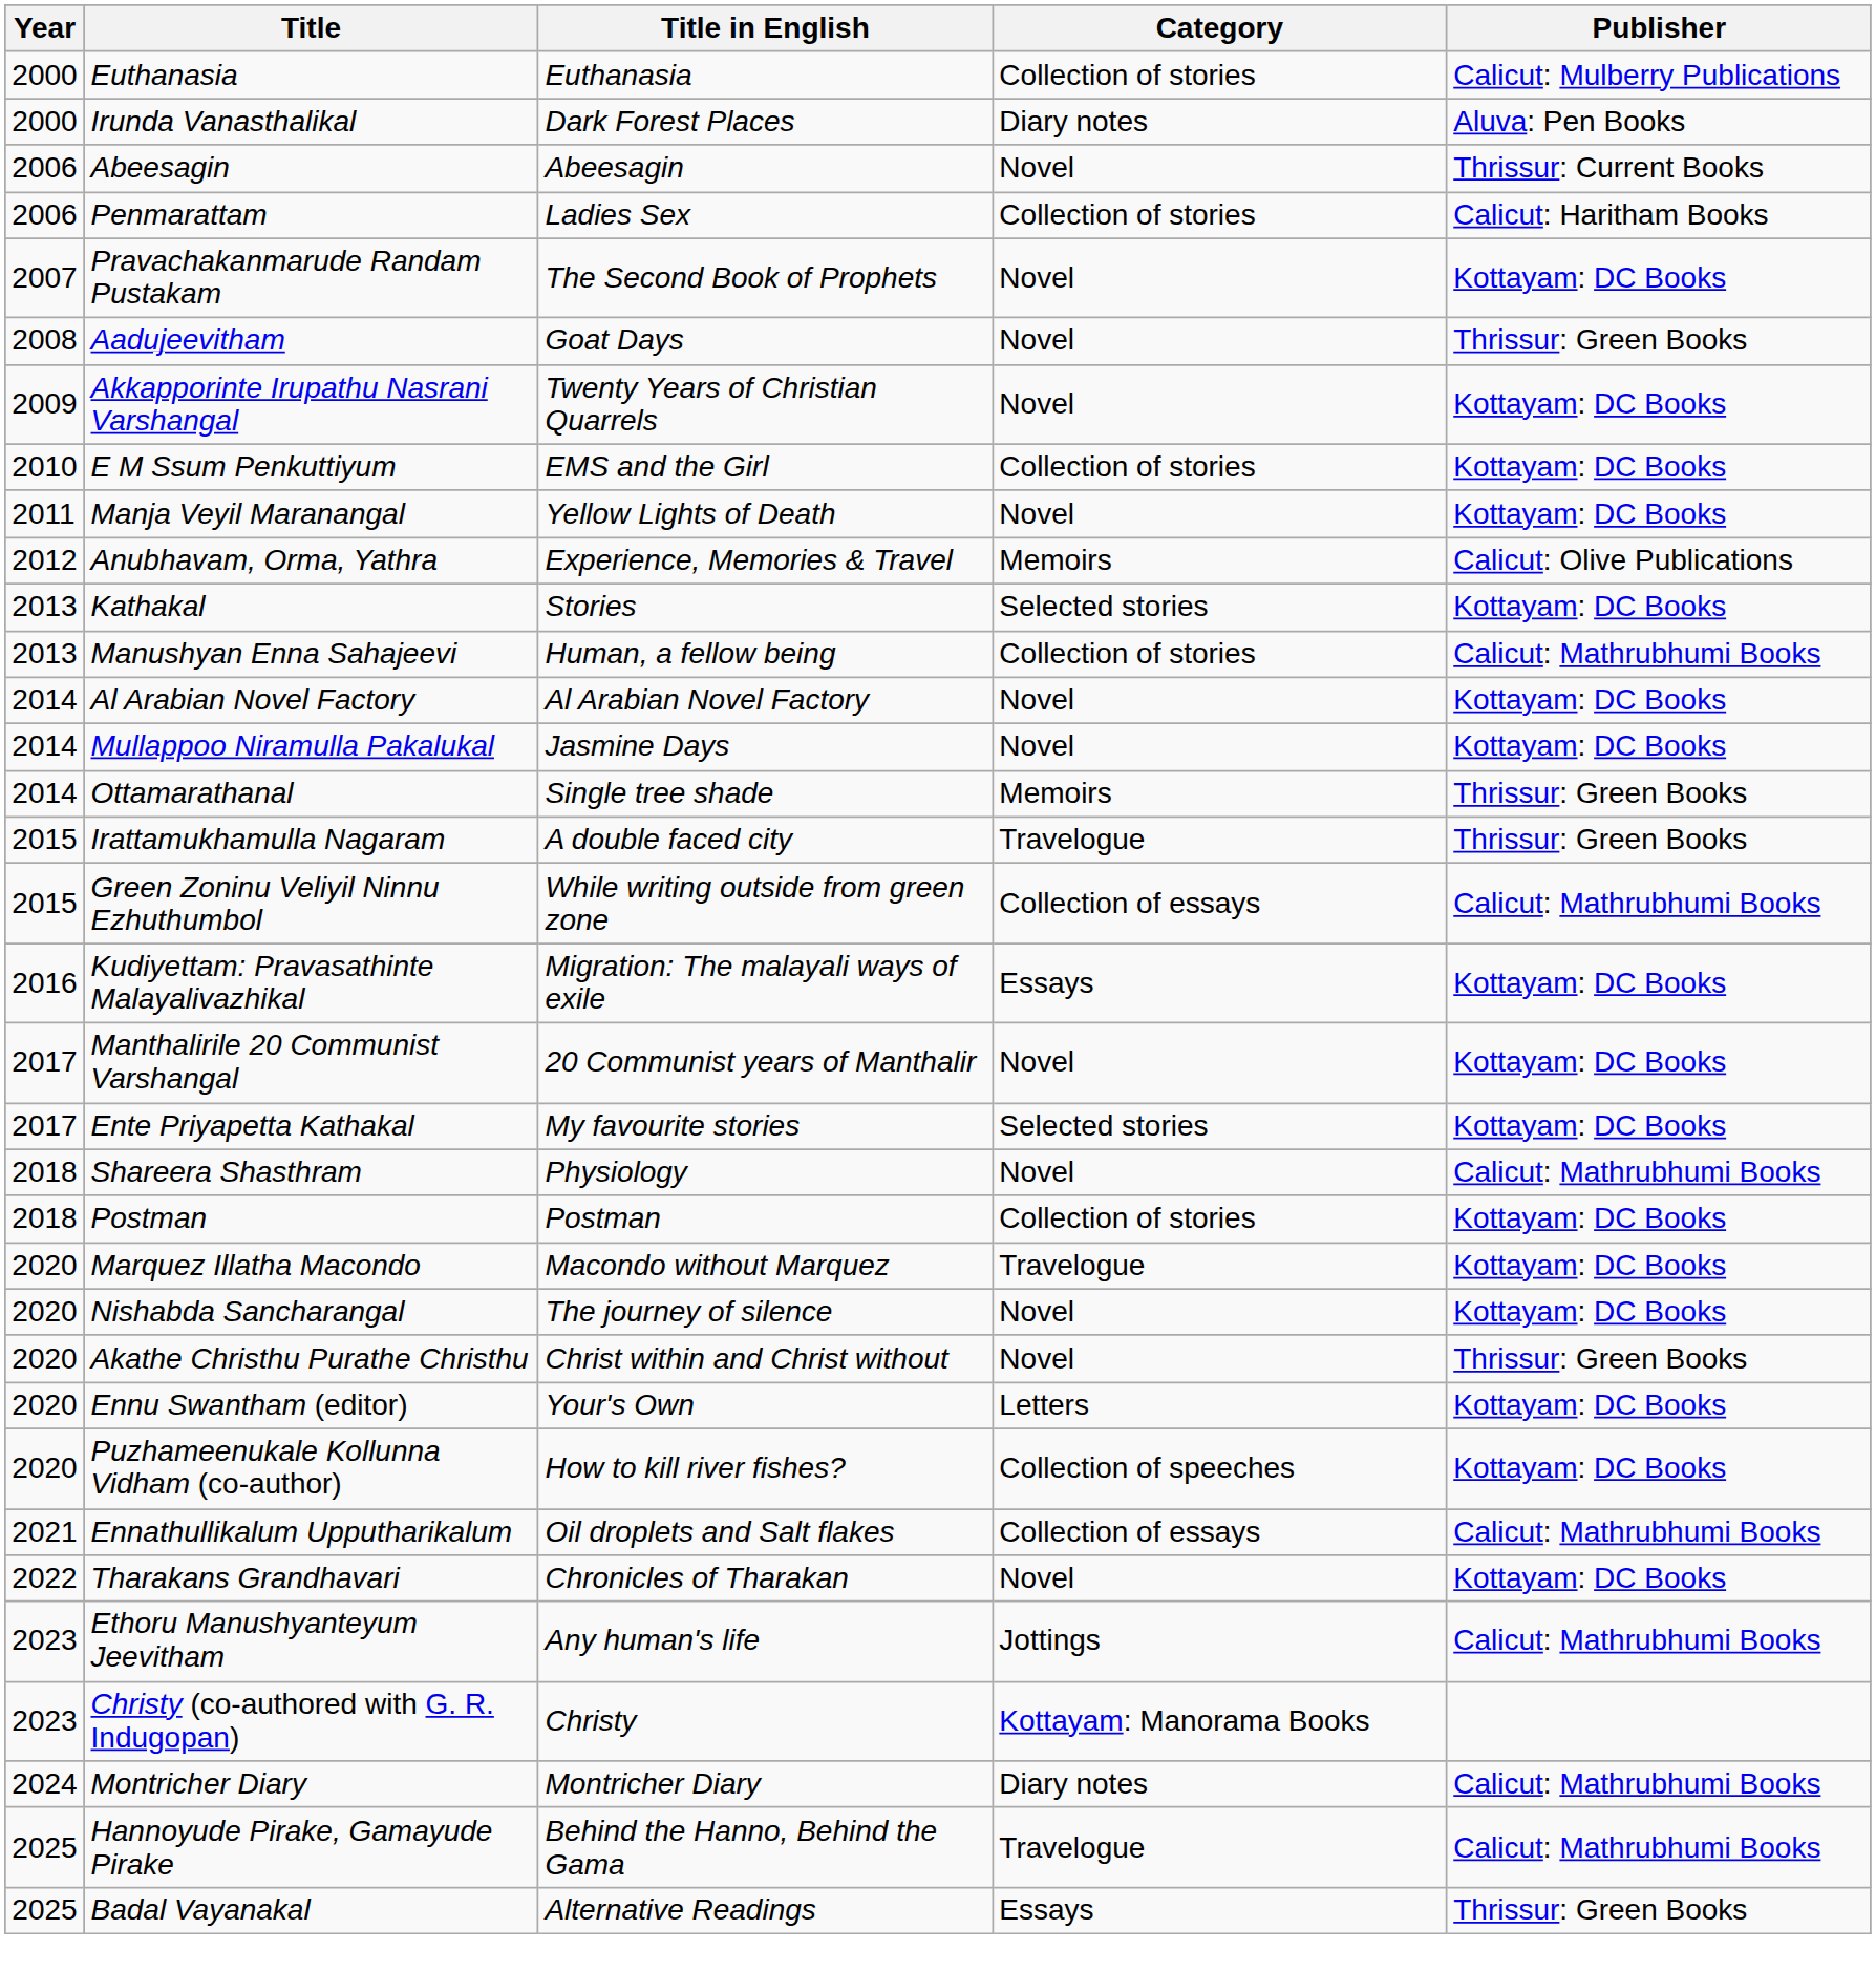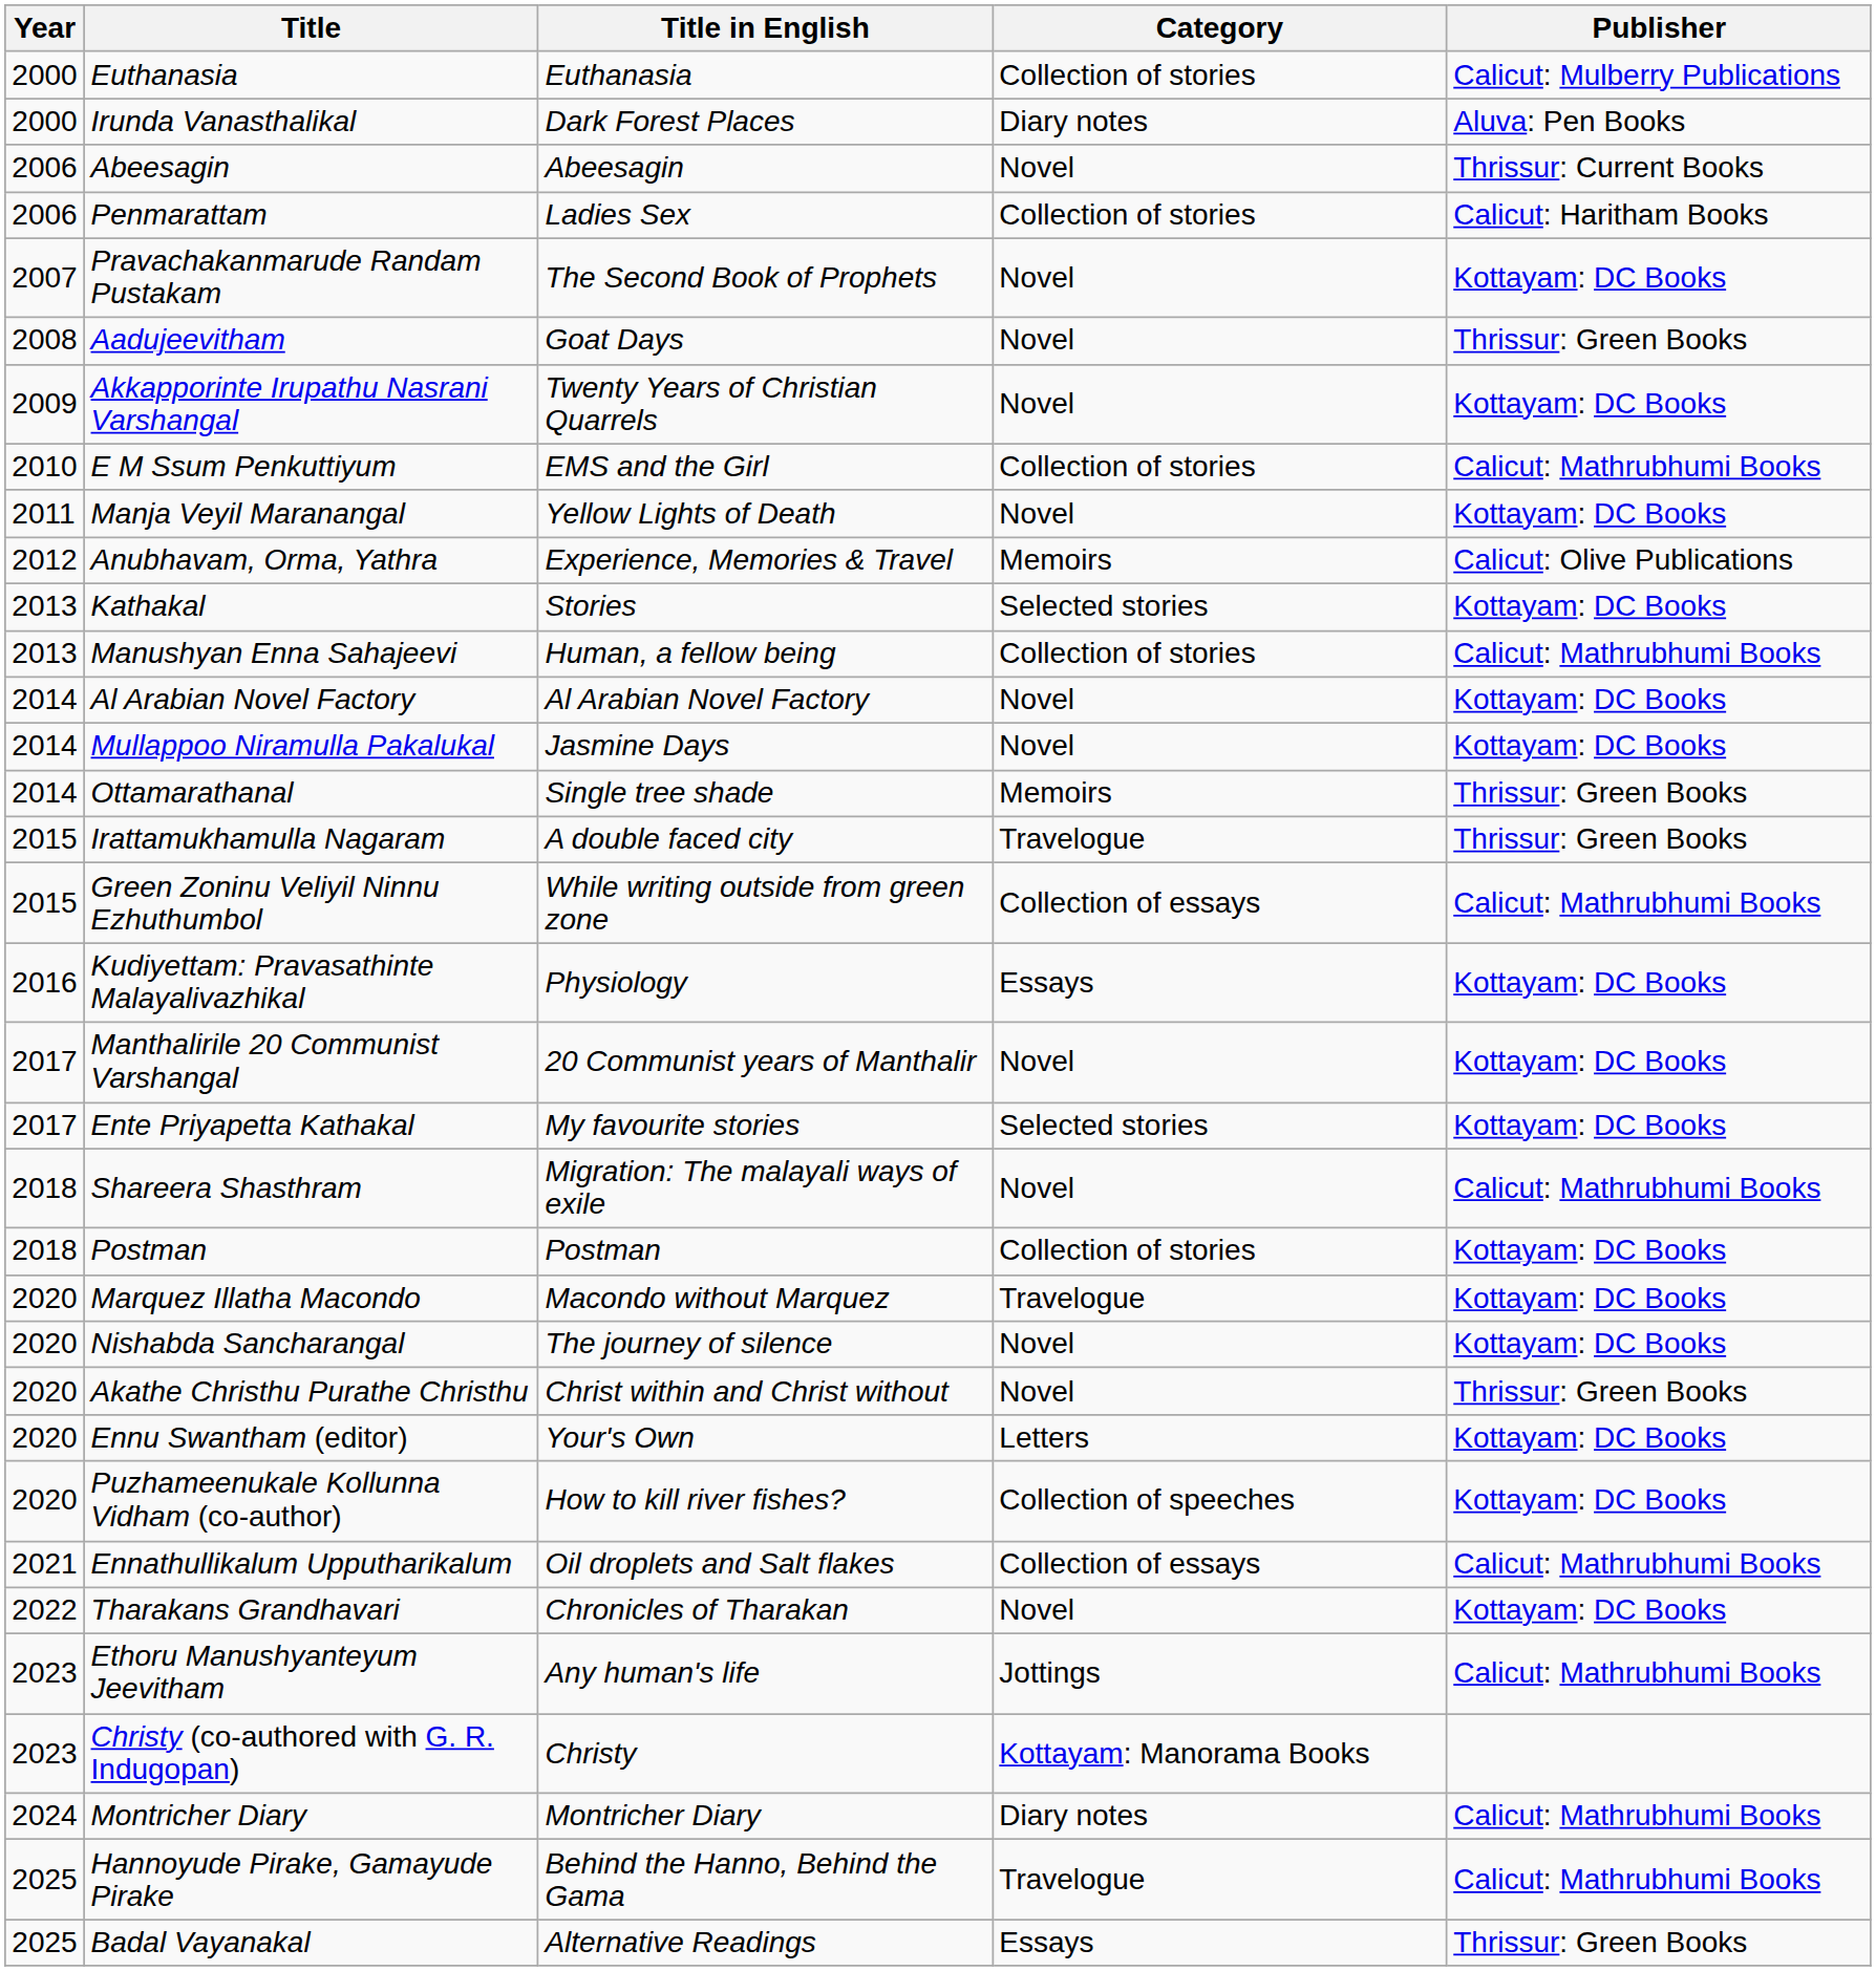E M Ssum Penkuttiyum | Publisher: Kottayam: DC Books -> Calicut: Mathrubhumi Books
Kudiyettam: Pravasathinte Malayalivazhikal | Title in English: Migration: The malayali ways of exile -> Physiology
Shareera Shasthram | Title in English: Physiology -> Migration: The malayali ways of exile
